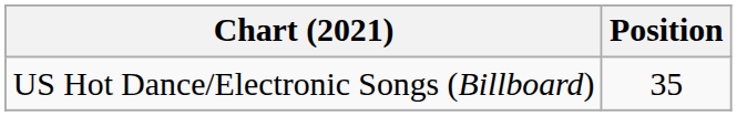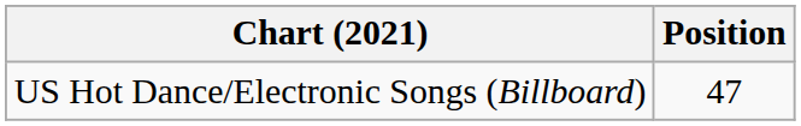US Hot Dance/Electronic Songs (Billboard) | Position: 35 -> 47
